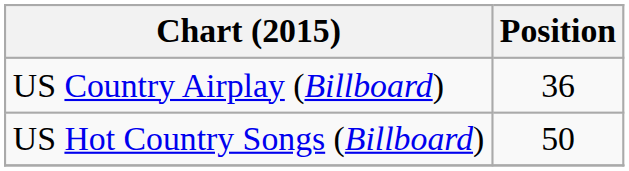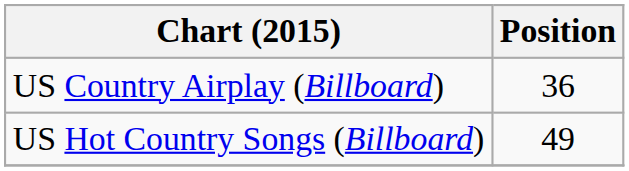US Hot Country Songs (Billboard) | Position: 50 -> 49
